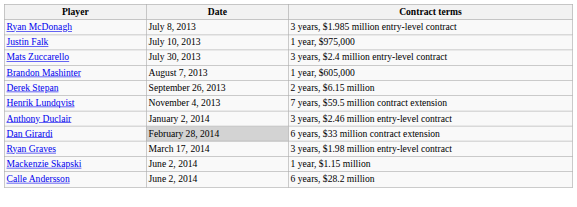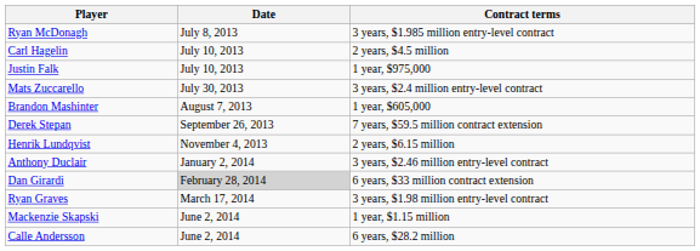+ row: Carl Hagelin | July 10, 2013 | 2 years, $4.5 million
Derek Stepan | Contract terms: 2 years, $6.15 million -> 7 years, $59.5 million contract extension
Henrik Lundqvist | Contract terms: 7 years, $59.5 million contract extension -> 2 years, $6.15 million
